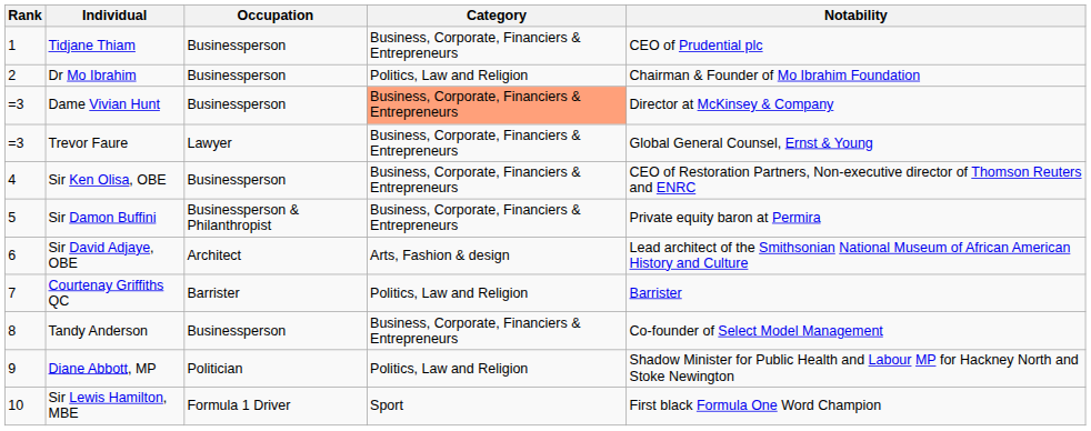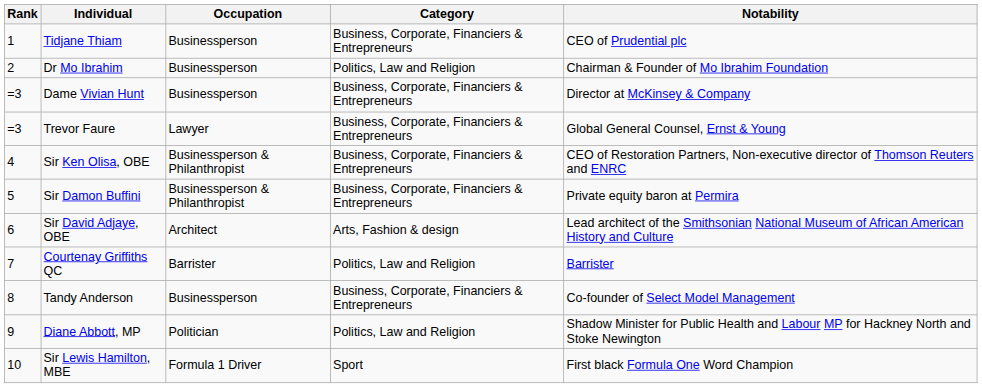Dame Vivian Hunt | Category: lightsalmon background -> no background
Sir Ken Olisa, OBE | Occupation: Businessperson -> Businessperson & Philanthropist
